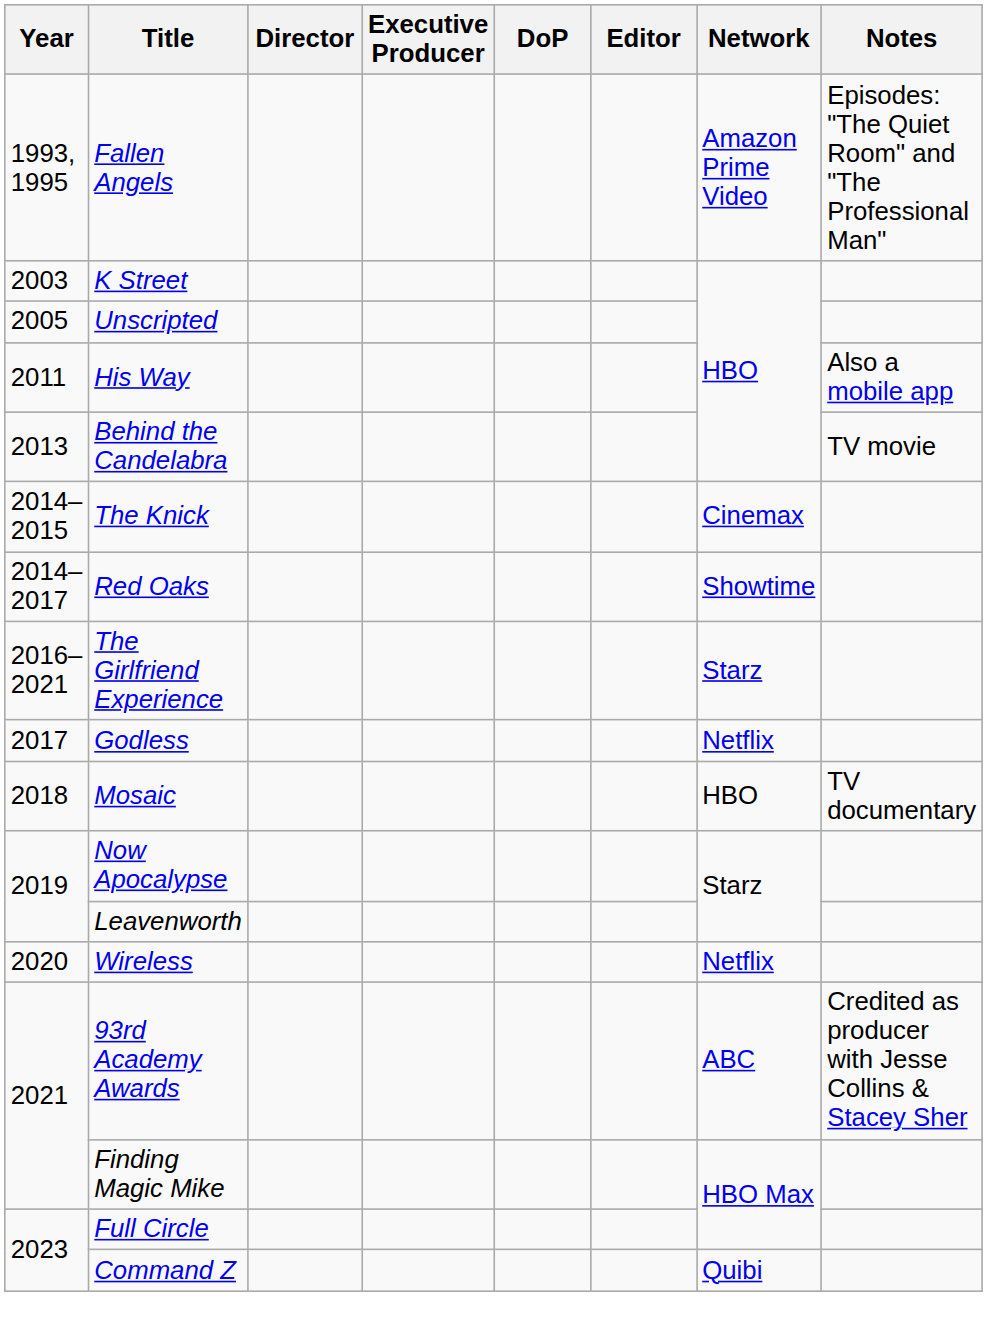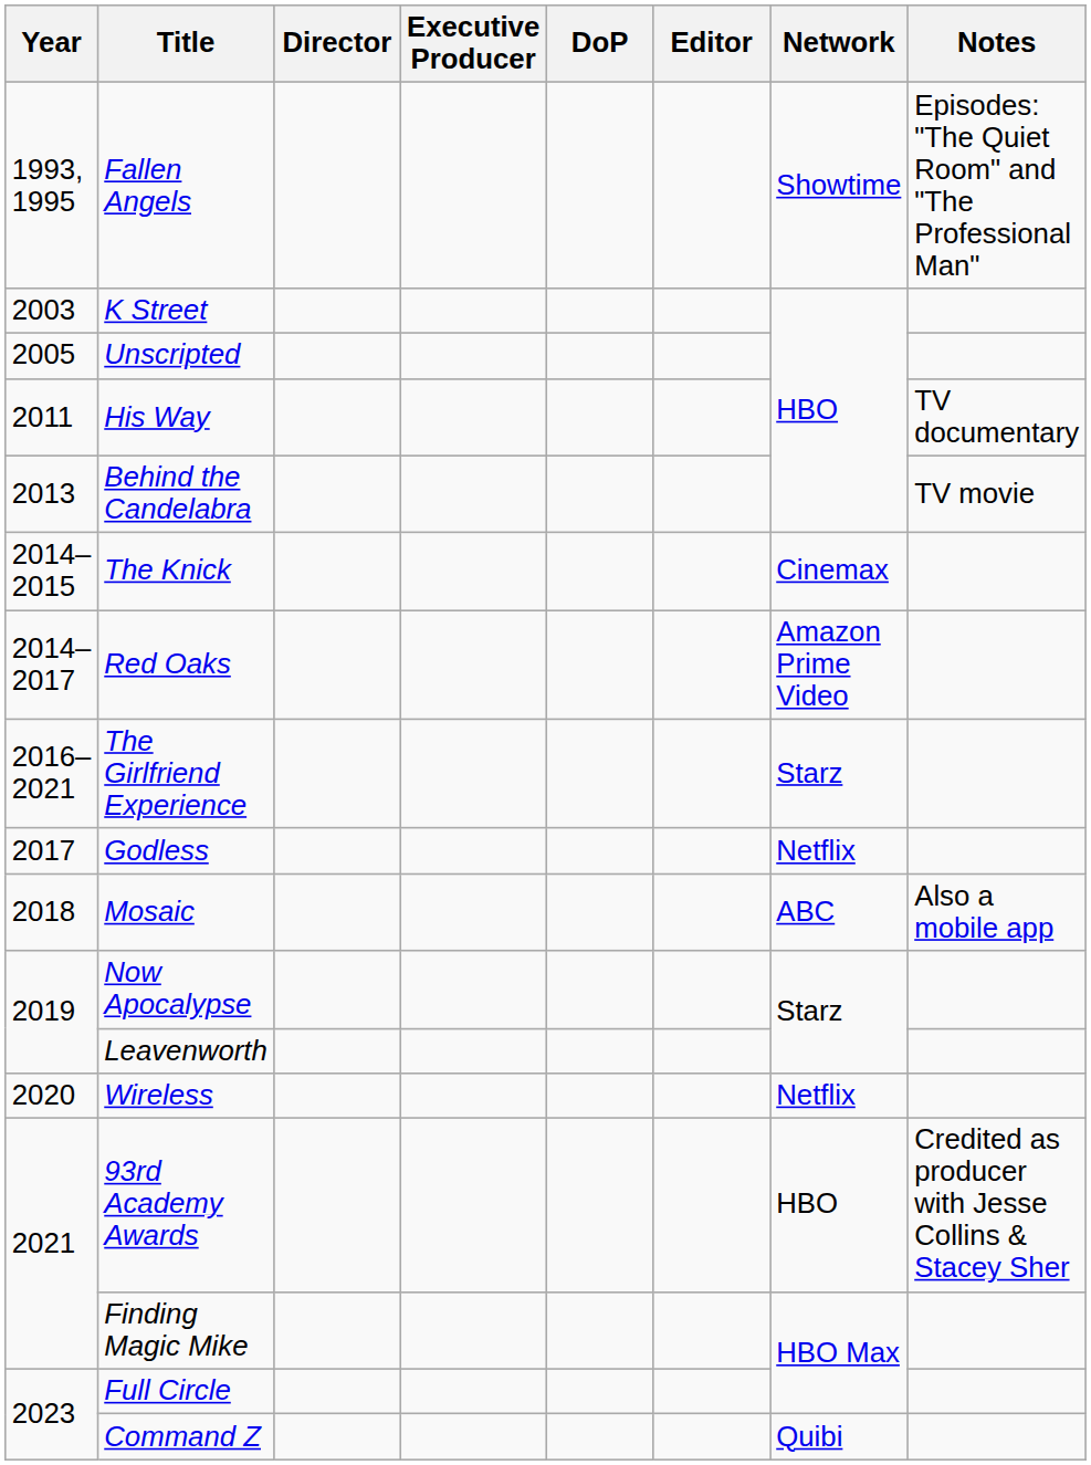Fallen Angels | Network: Amazon Prime Video -> Showtime
His Way | Notes: Also a mobile app -> TV documentary
Red Oaks | Network: Showtime -> Amazon Prime Video
Mosaic | Network: HBO -> ABC
Mosaic | Notes: TV documentary -> Also a mobile app
93rd Academy Awards | Network: ABC -> HBO
